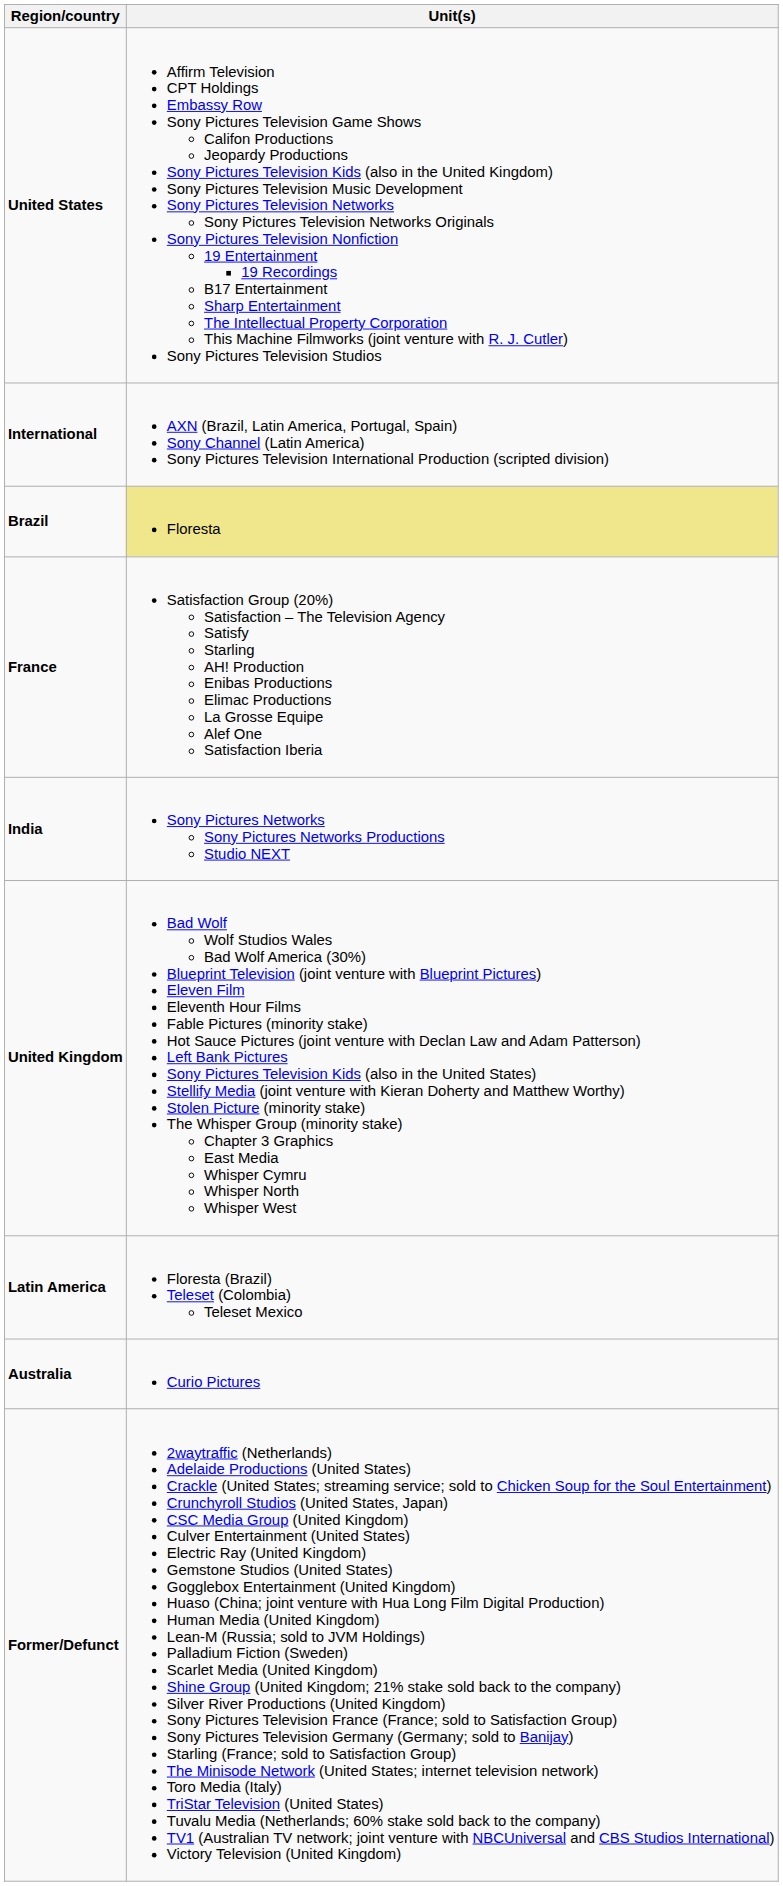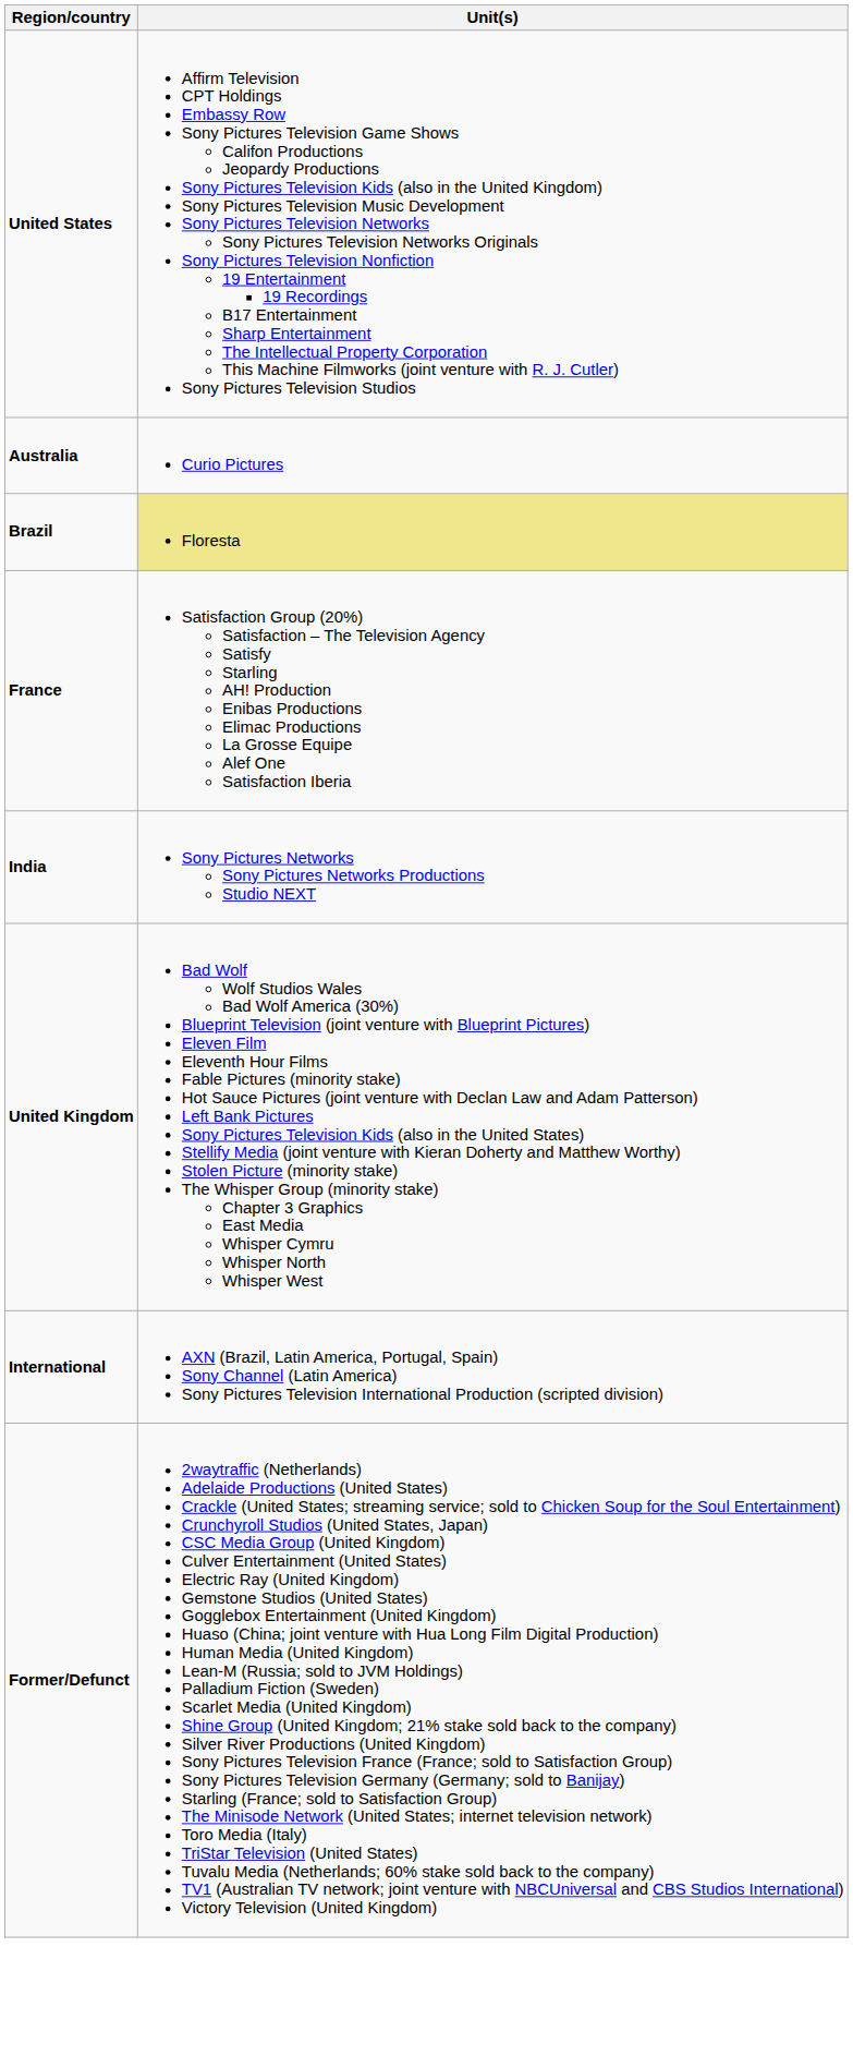rows swapped: Australia <-> International
- row: Latin America | Floresta (Brazil) Teleset (Colombia) Teleset Mexico
